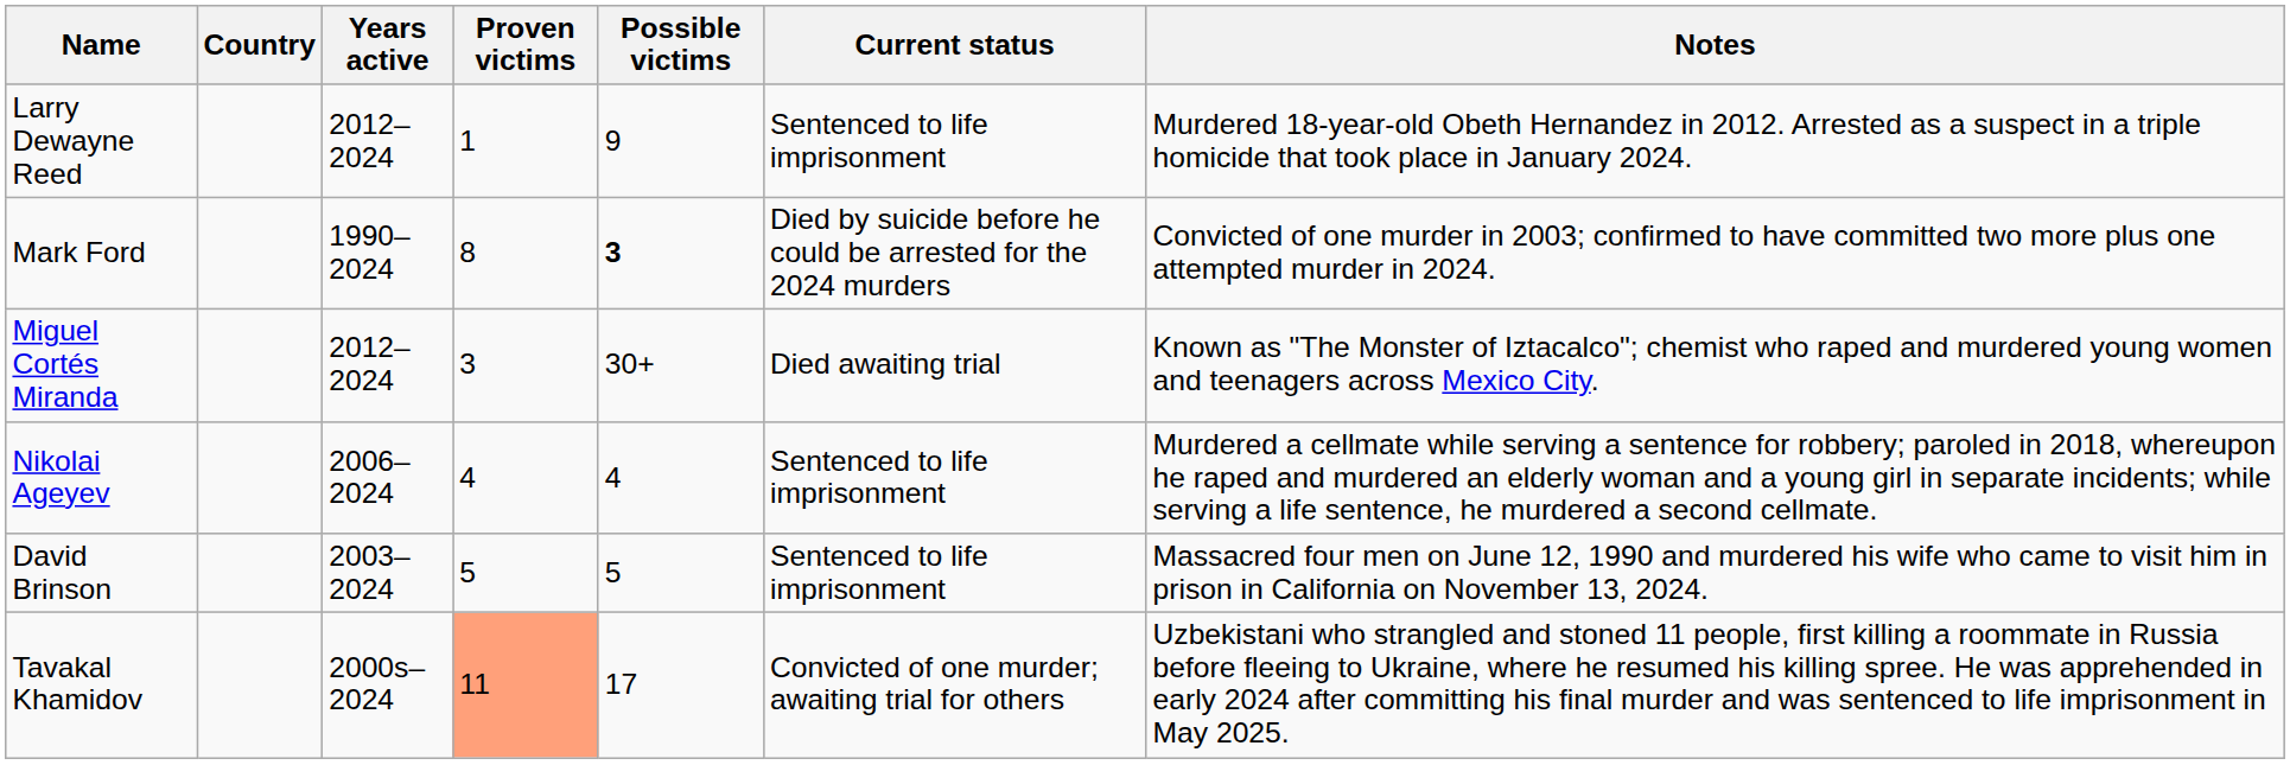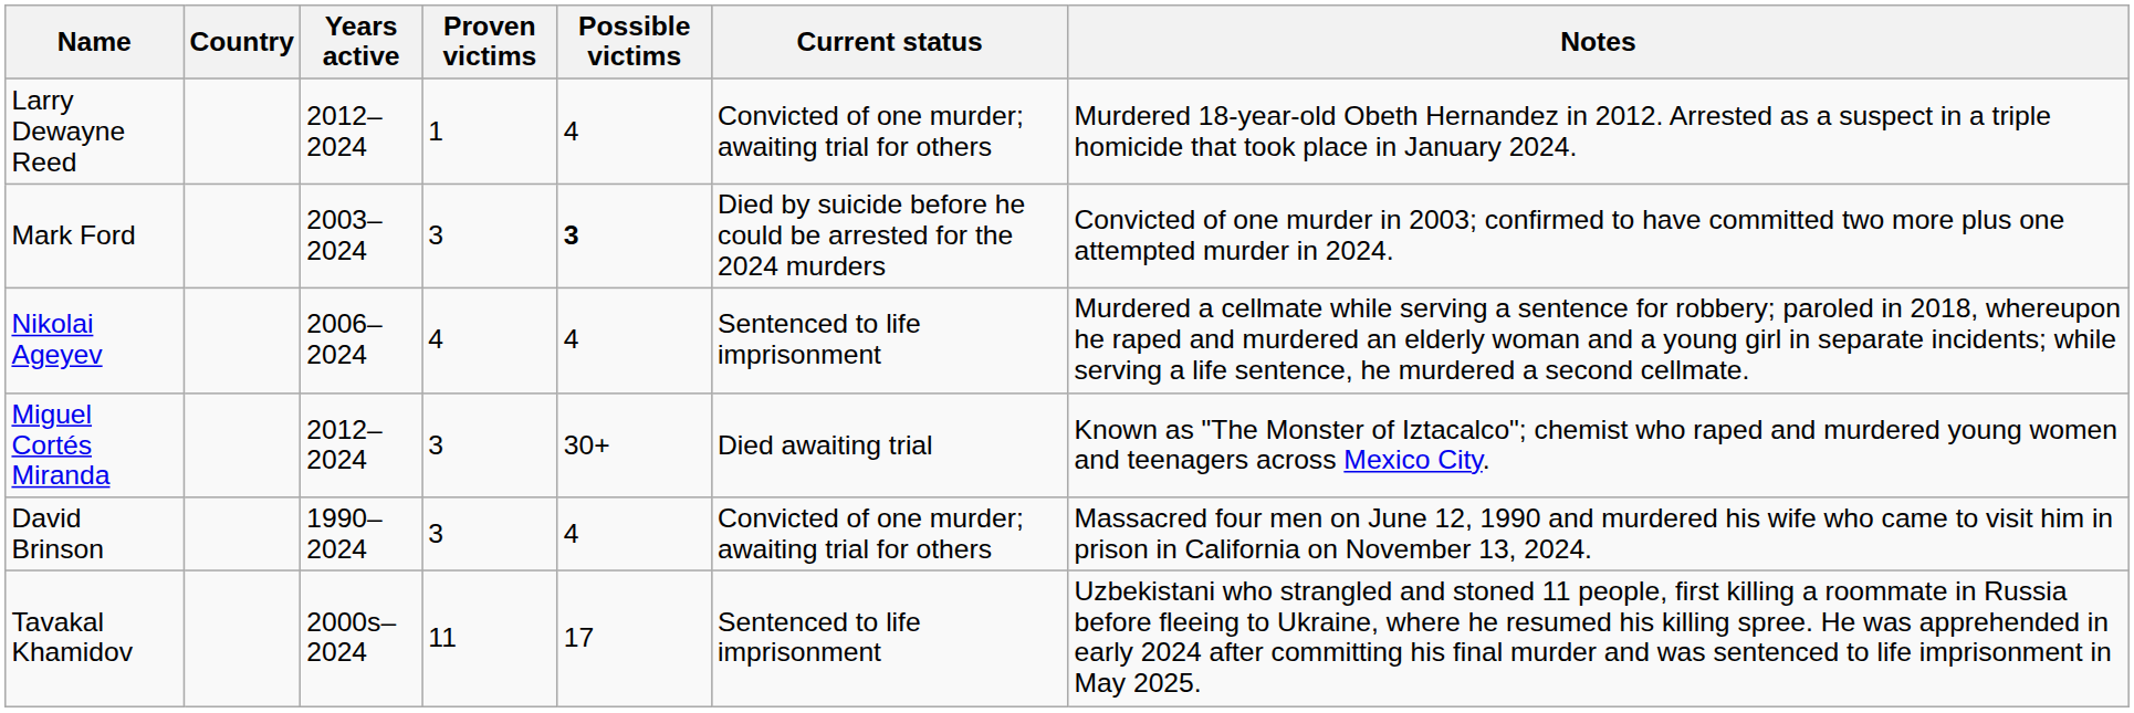Larry Dewayne Reed | Possible victims: 9 -> 4
Larry Dewayne Reed | Current status: Sentenced to life imprisonment -> Convicted of one murder; awaiting trial for others
Mark Ford | Years active: 1990–2024 -> 2003–2024
Mark Ford | Proven victims: 8 -> 3
rows swapped: Nikolai Ageyev <-> Miguel Cortés Miranda
David Brinson | Years active: 2003–2024 -> 1990–2024
David Brinson | Proven victims: 5 -> 3
David Brinson | Possible victims: 5 -> 4
David Brinson | Current status: Sentenced to life imprisonment -> Convicted of one murder; awaiting trial for others
Tavakal Khamidov | Proven victims: lightsalmon background -> no background
Tavakal Khamidov | Current status: Convicted of one murder; awaiting trial for others -> Sentenced to life imprisonment
